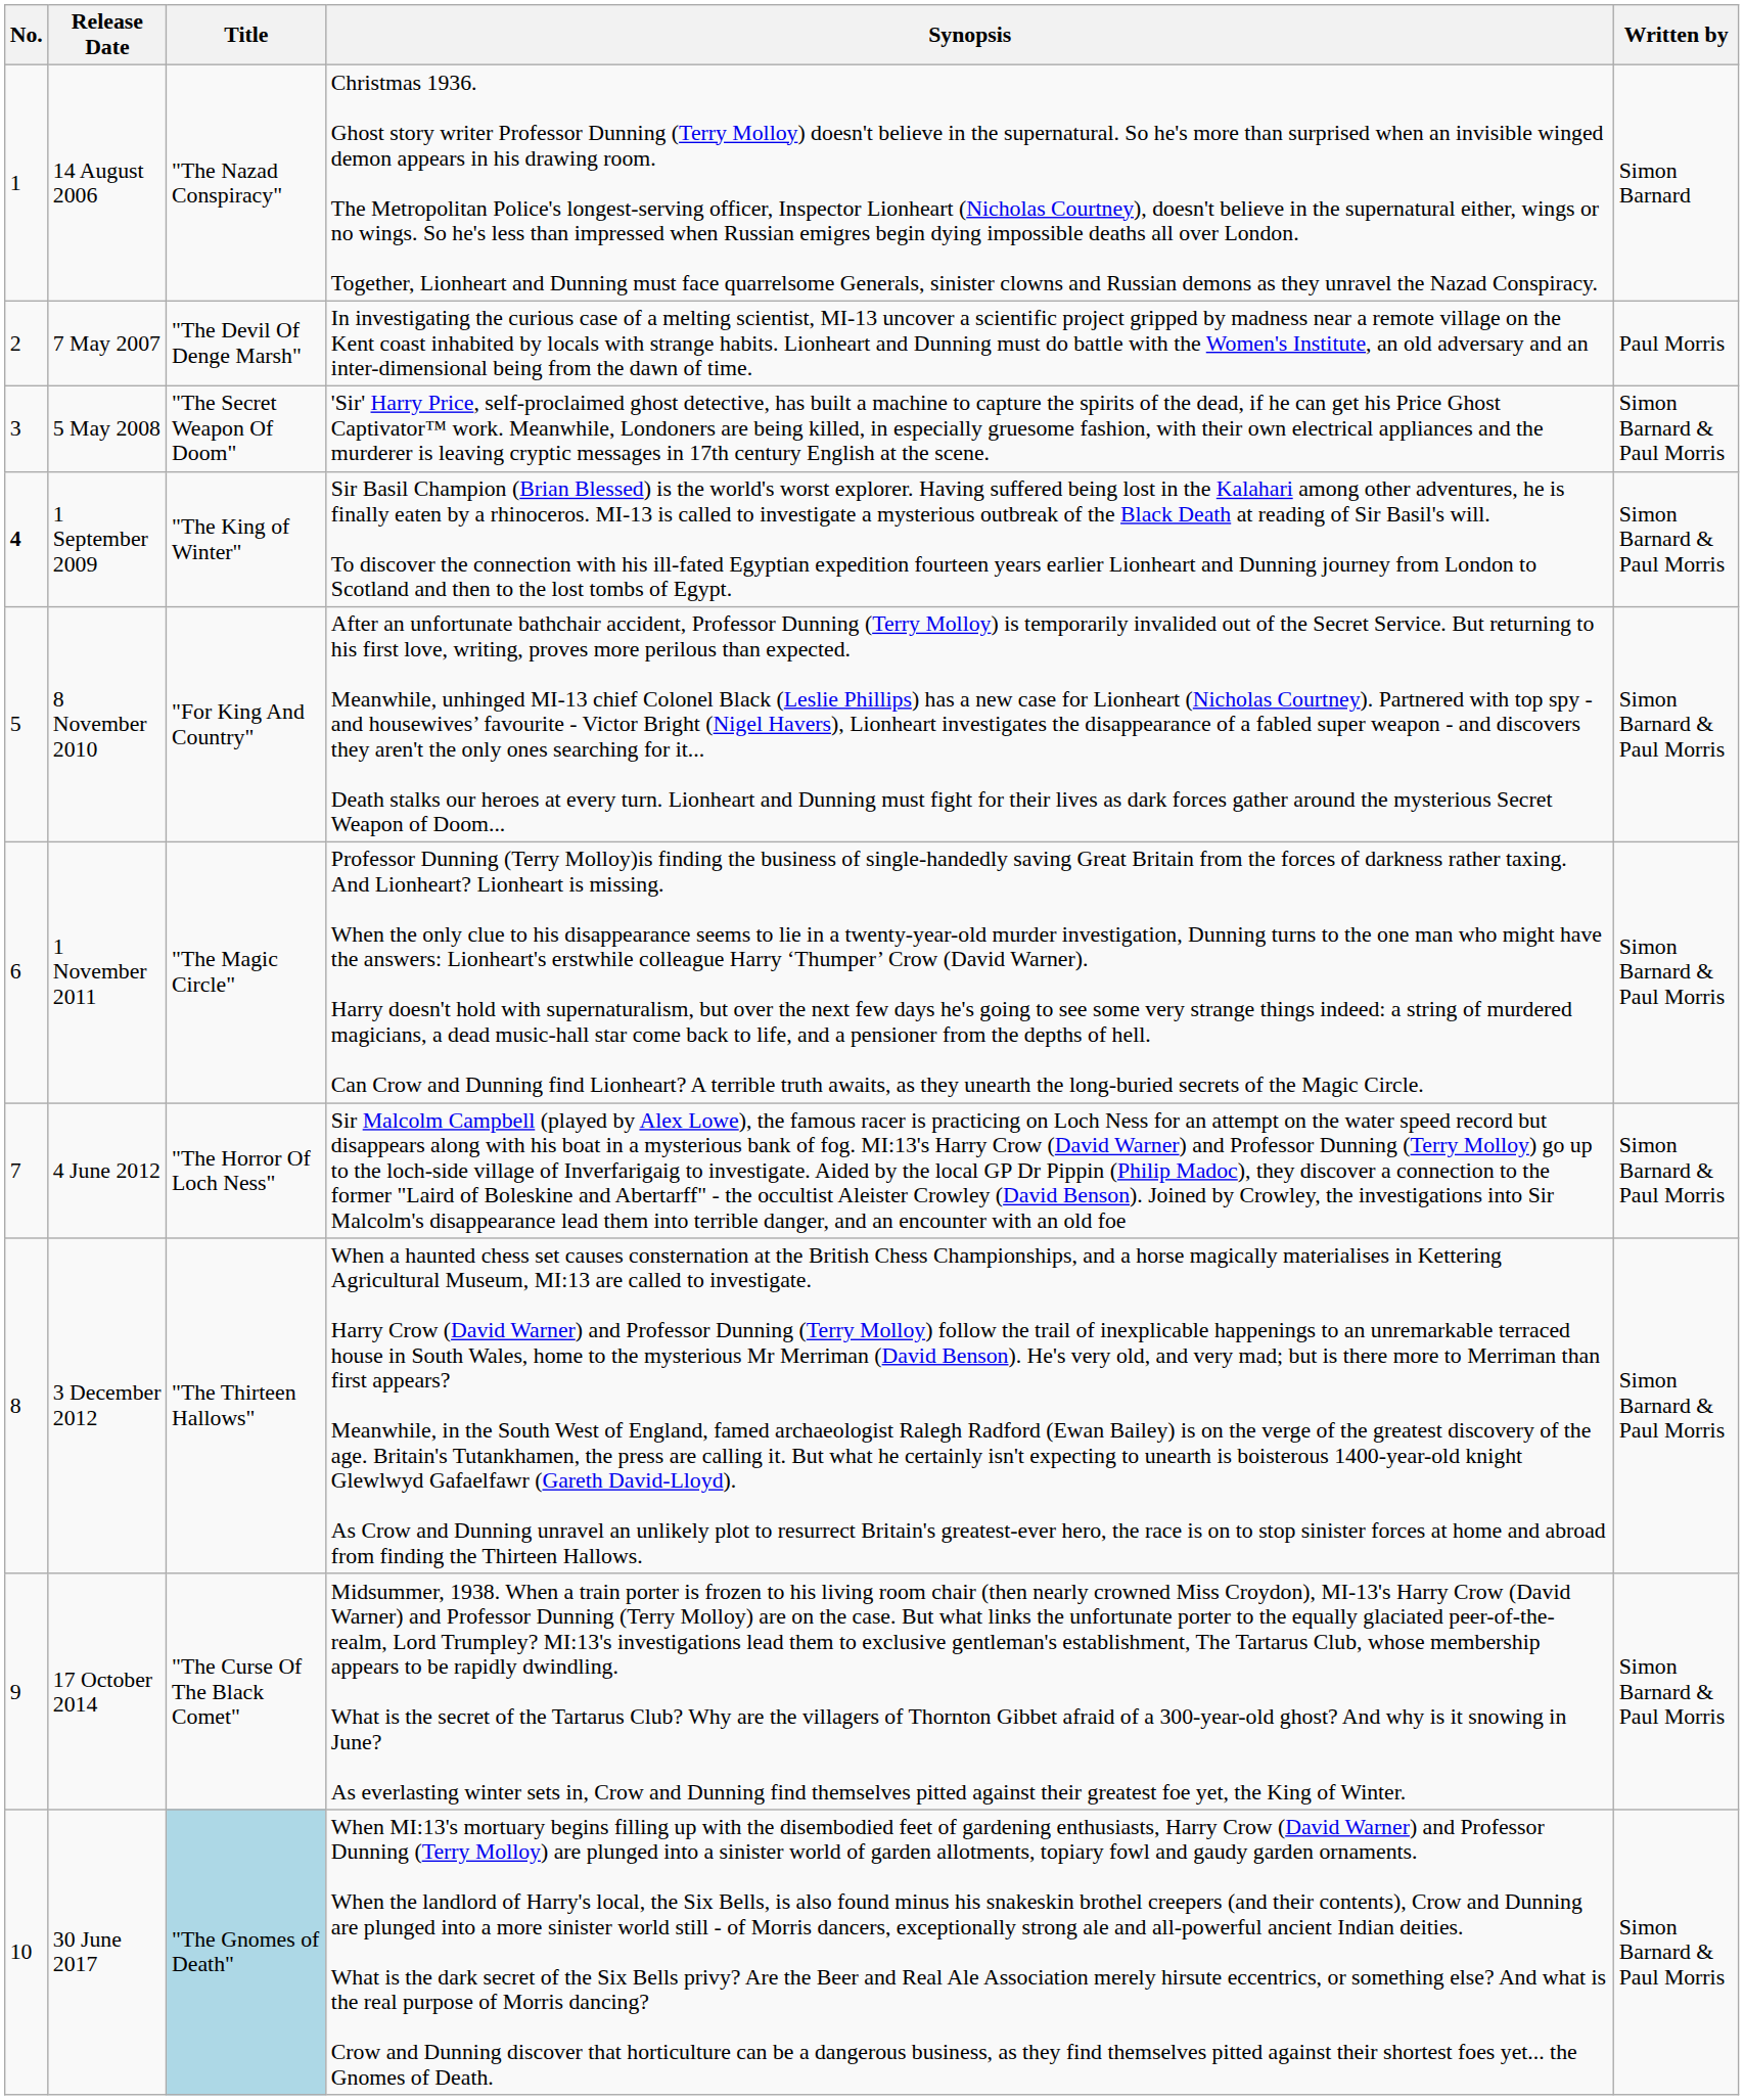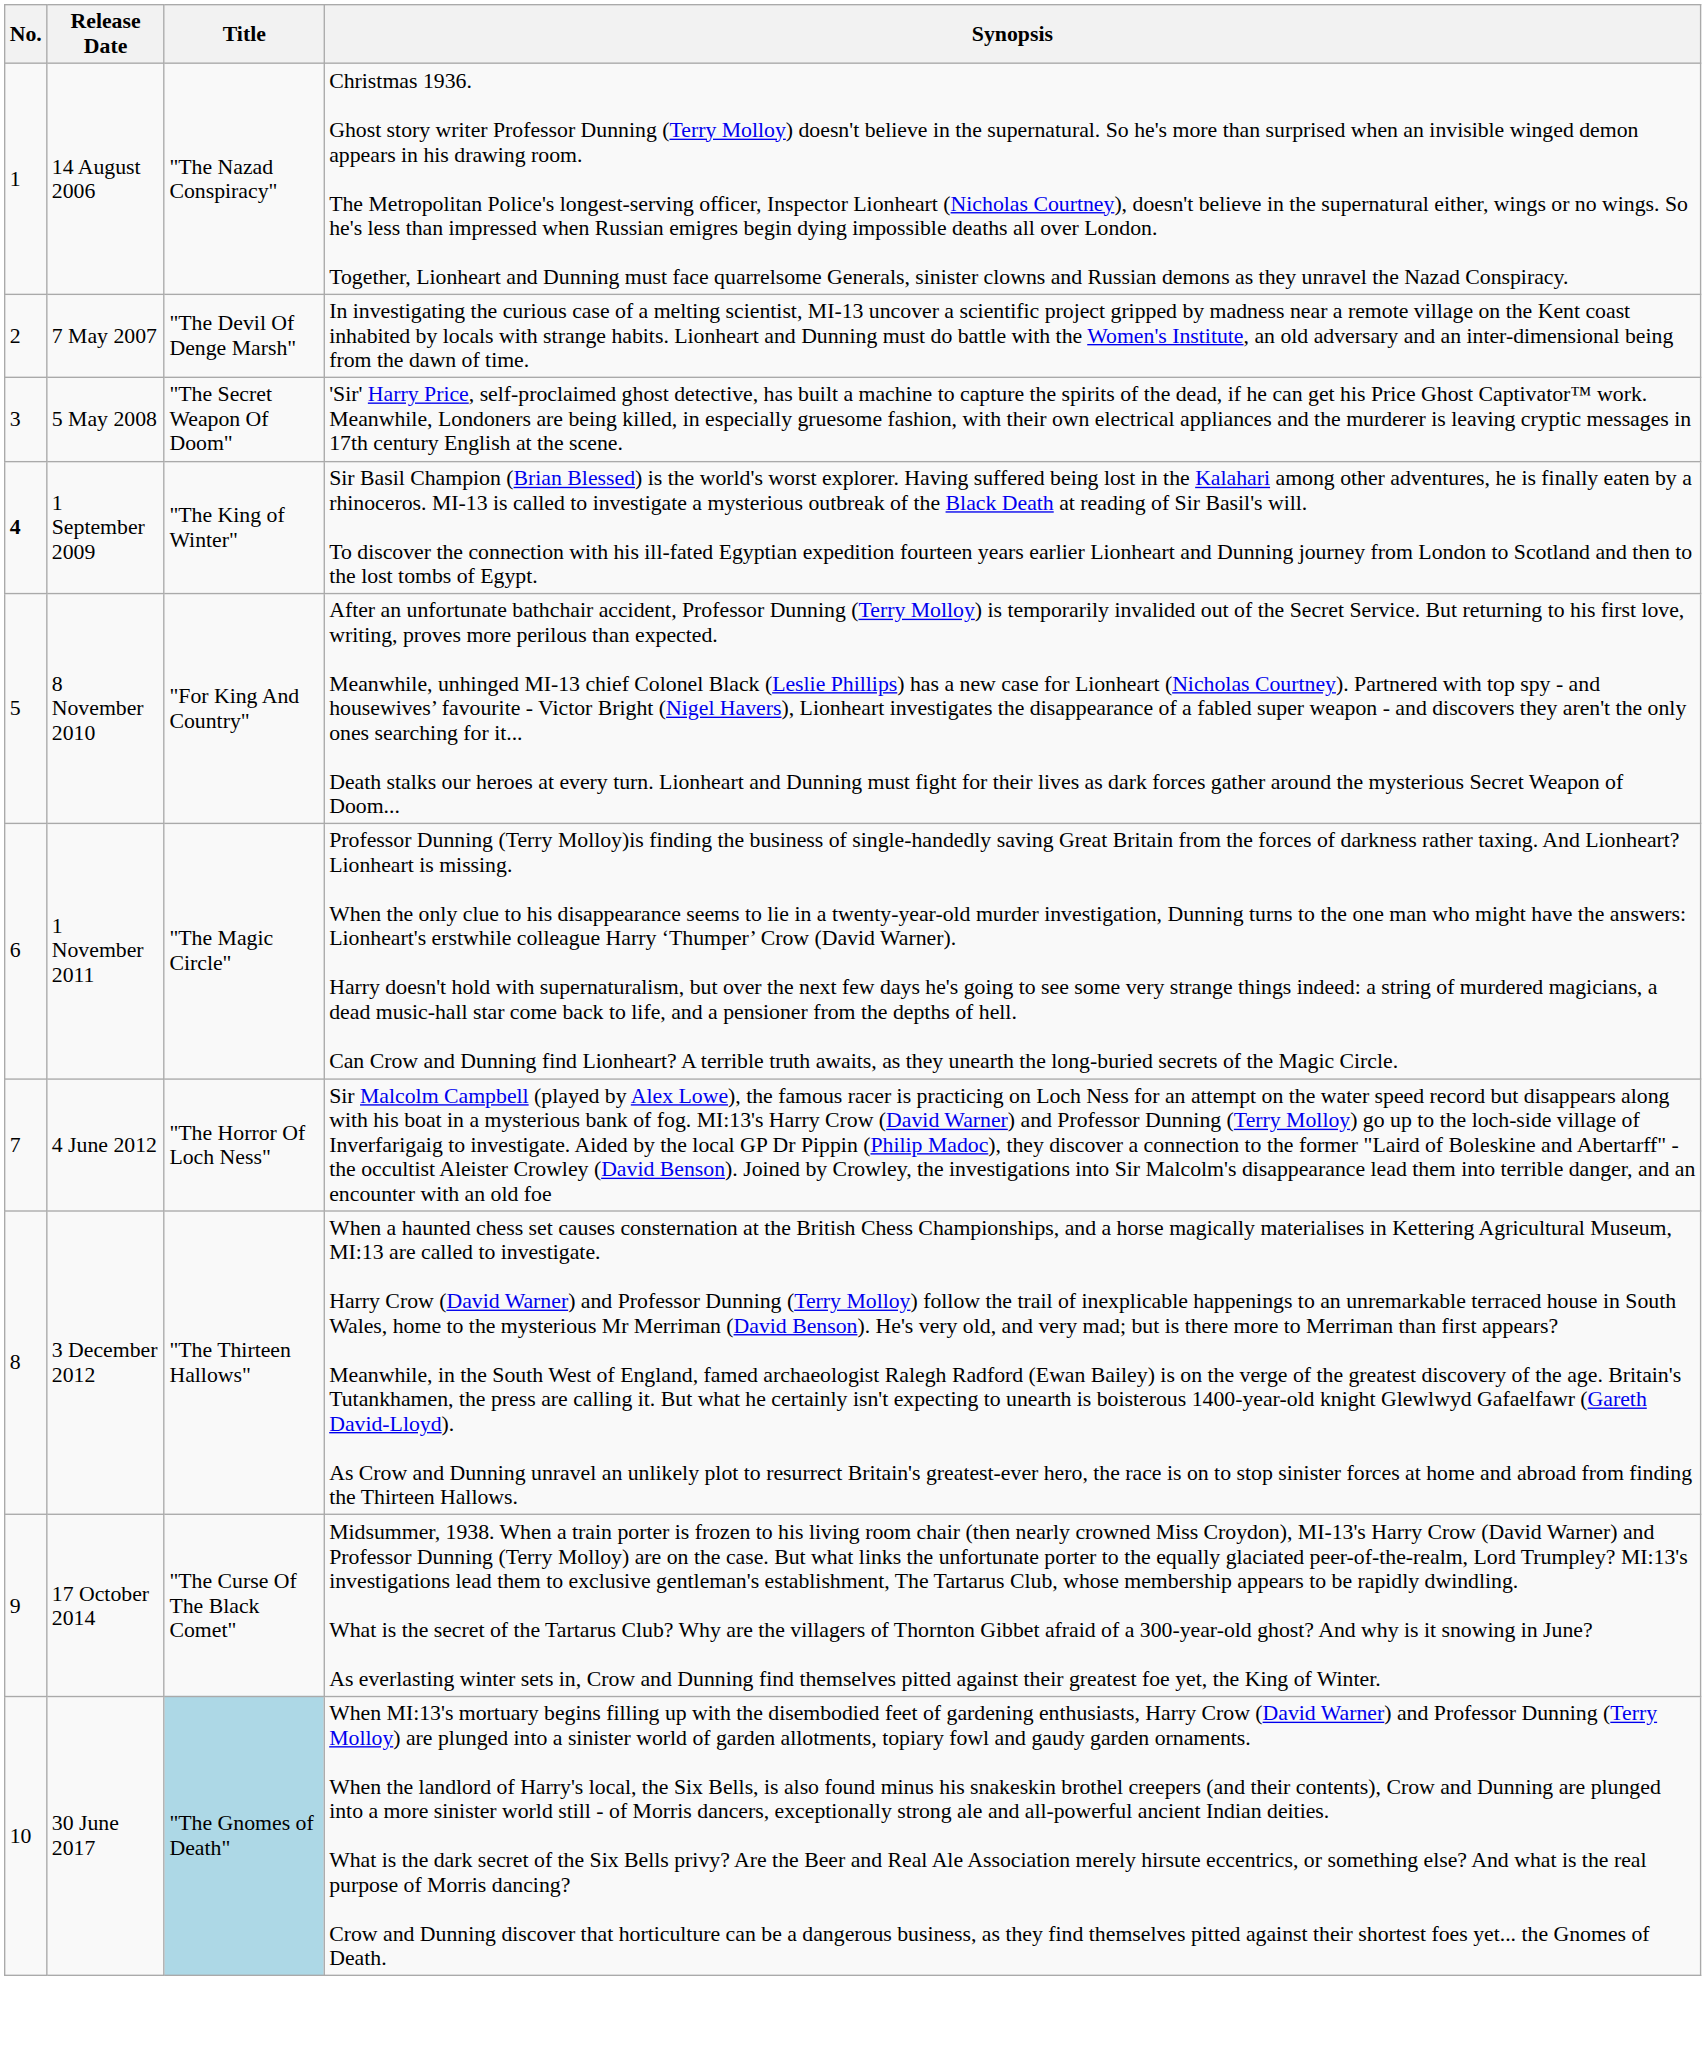- column: Written by | Simon Barnard | Paul Morris | Simon Barnard & Paul Morris | Simon Barnard & Paul Morris | Simon Barnard & Paul Morris | Simon Barnard & Paul Morris | Simon Barnard & Paul Morris | Simon Barnard & Paul Morris | Simon Barnard & Paul Morris | Simon Barnard & Paul Morris
